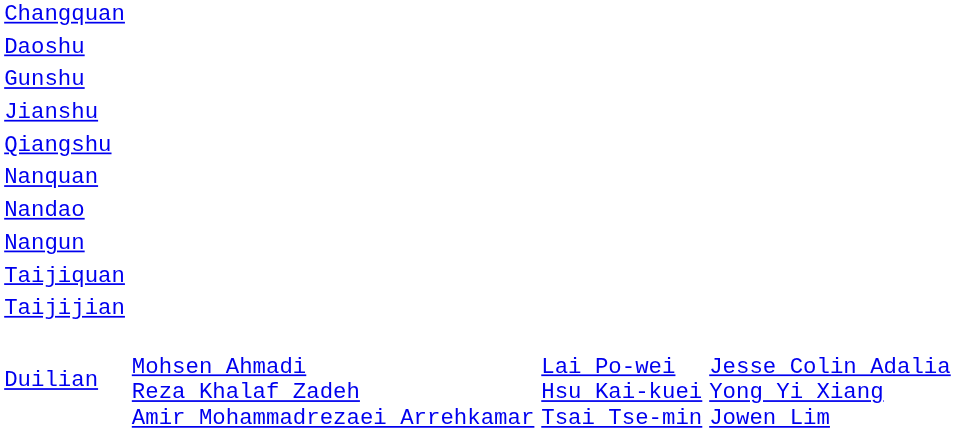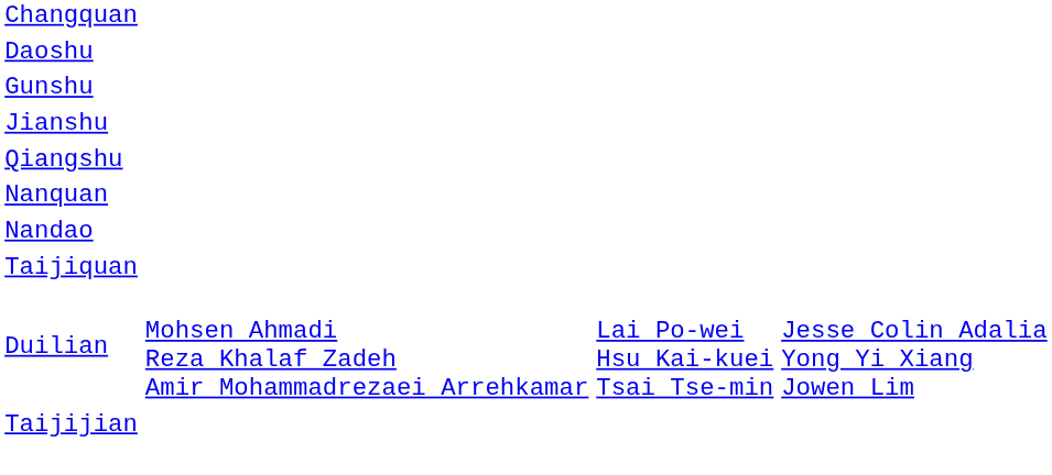- row: Nangun
rows swapped: Taijijian <-> Duilian
